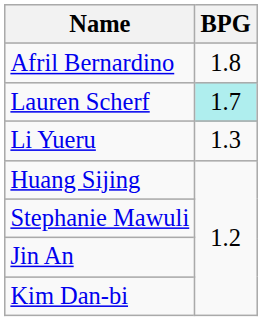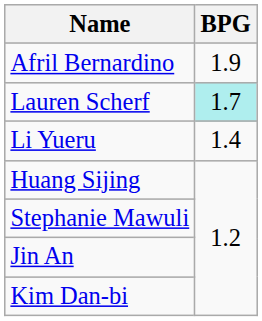Afril Bernardino | BPG: 1.8 -> 1.9
Li Yueru | BPG: 1.3 -> 1.4
